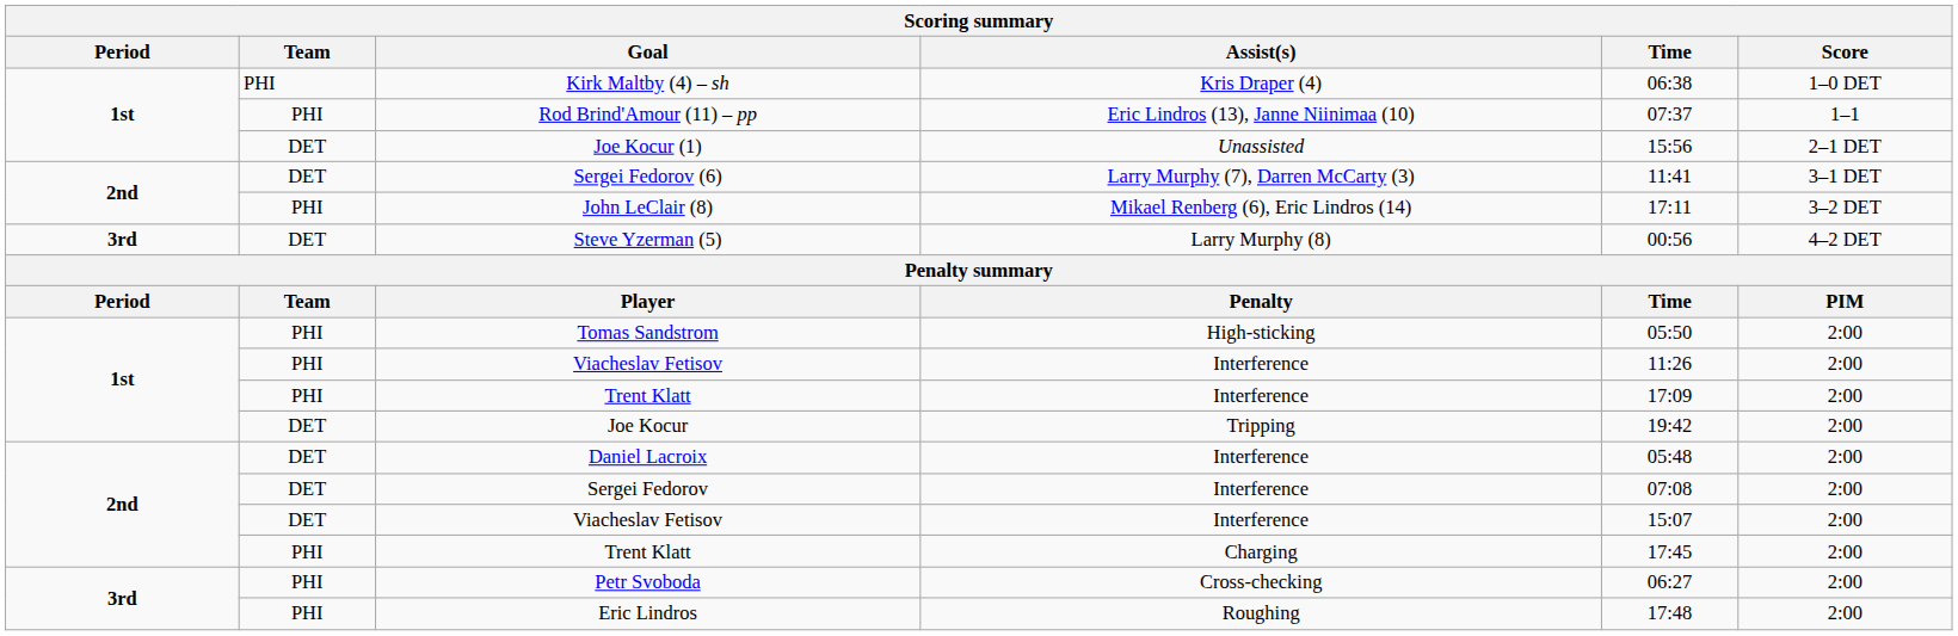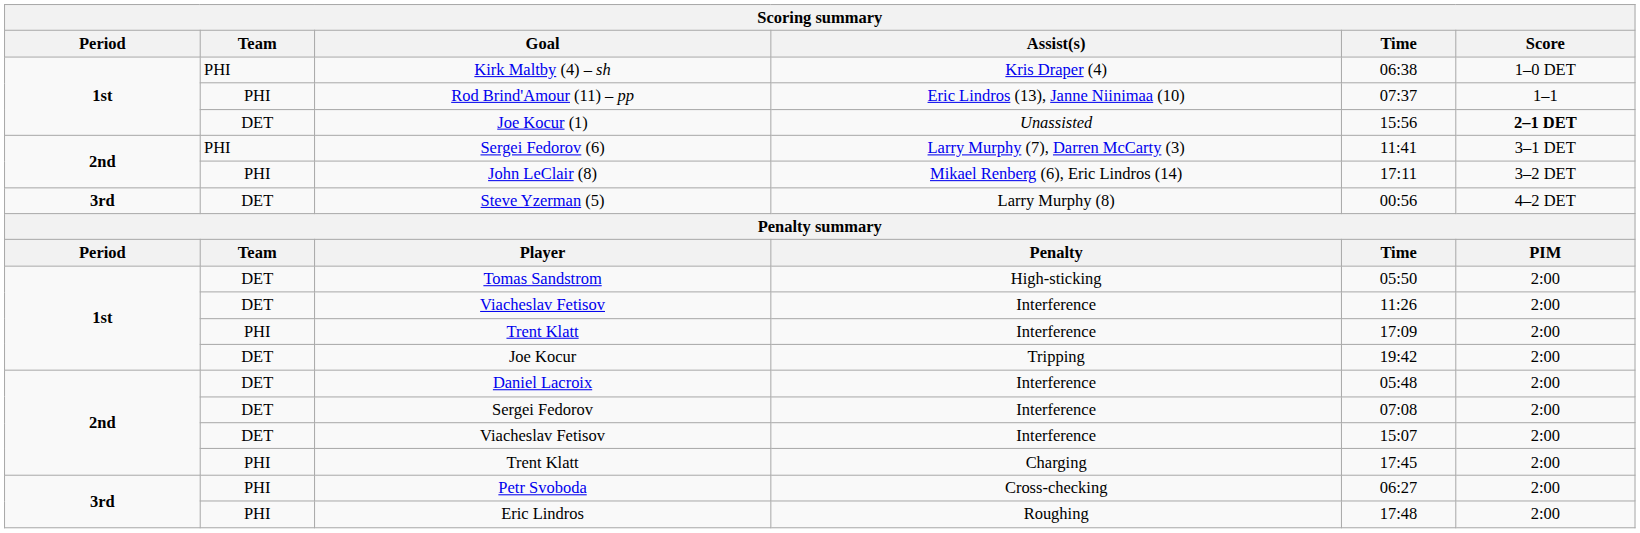Joe Kocur (1) | Score: normal -> bold
Sergei Fedorov (6) | Team: DET -> PHI
Tomas Sandstrom | Team: PHI -> DET
1st / Viacheslav Fetisov | Team: PHI -> DET
